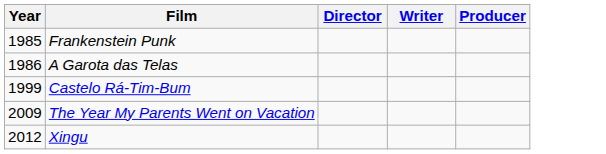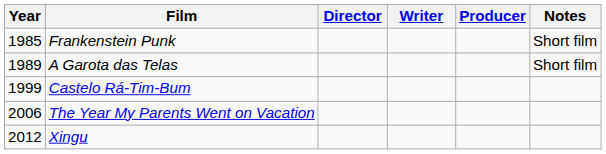+ column: Notes | Short film | Short film
A Garota das Telas | Year: 1986 -> 1989
The Year My Parents Went on Vacation | Year: 2009 -> 2006
